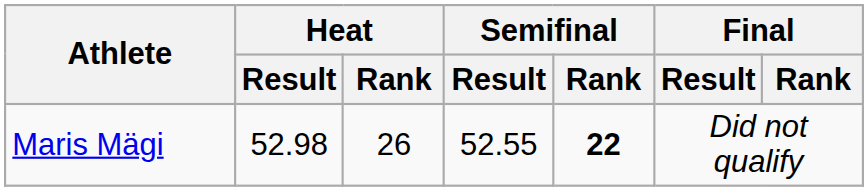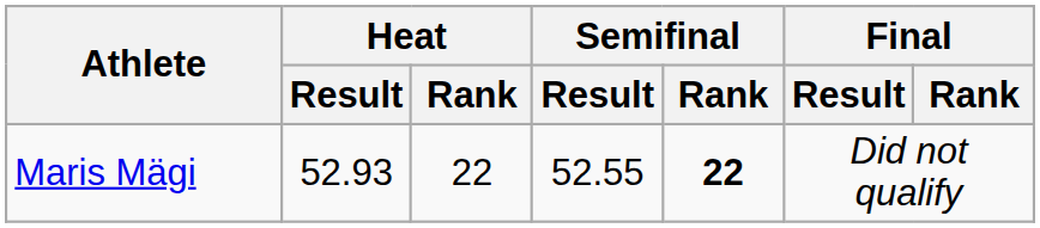Maris Mägi | Heat / Result: 52.98 -> 52.93
Maris Mägi | Heat / Rank: 26 -> 22
